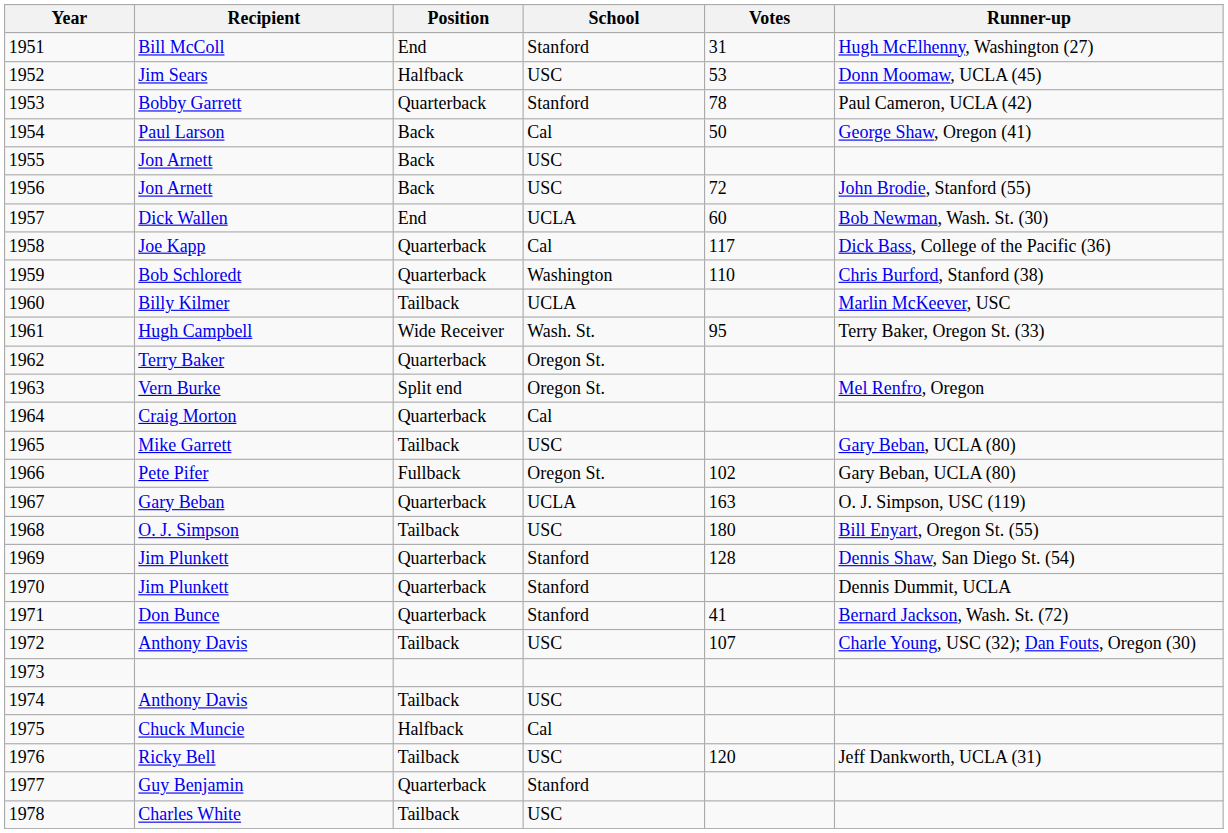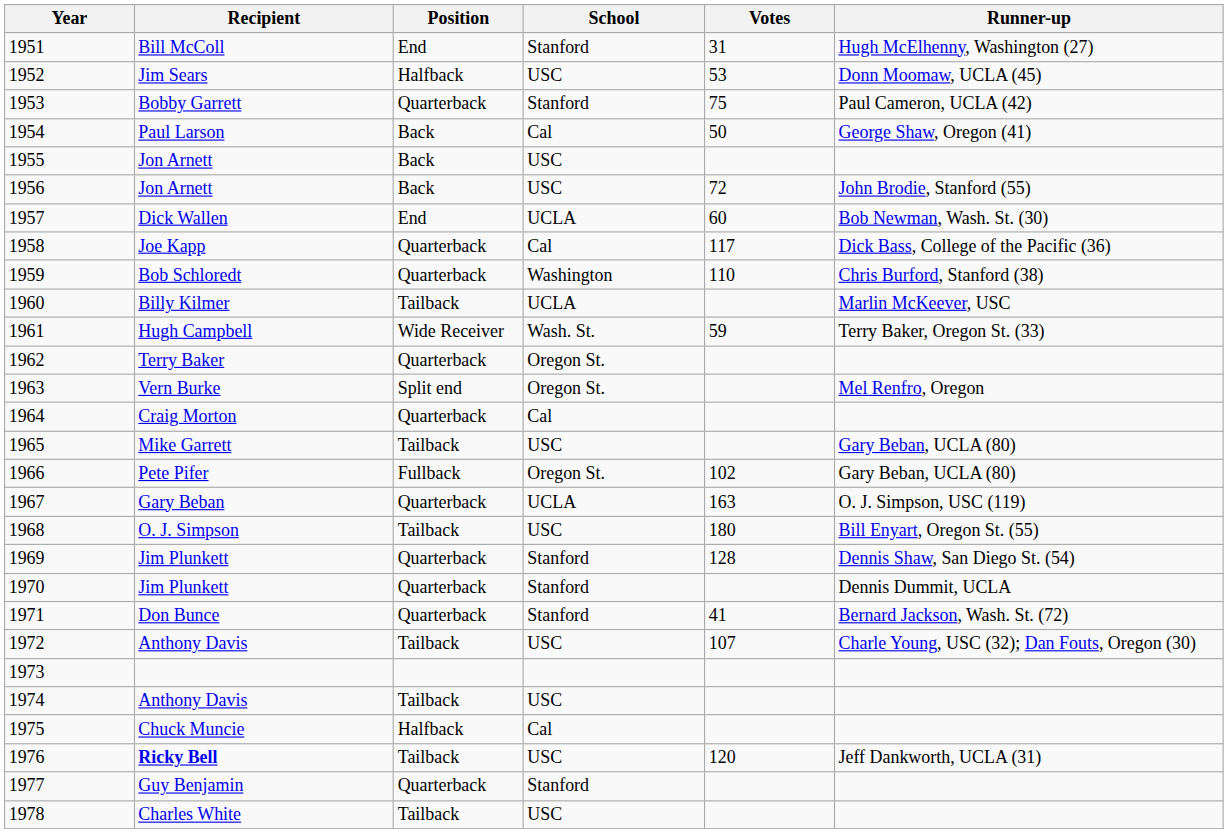1953 | Votes: 78 -> 75
1961 | Votes: 95 -> 59
1976 | Recipient: normal -> bold
